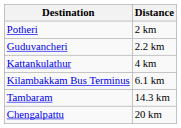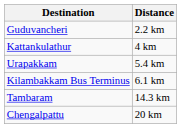- row: Potheri | 2 km
+ row: Urapakkam | 5.4 km
